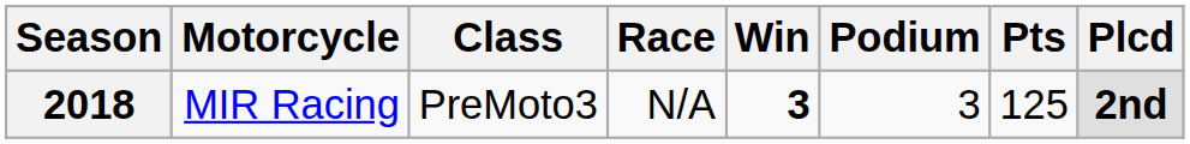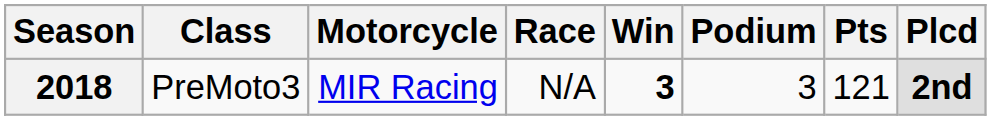columns swapped: Class <-> Motorcycle
2018 | Pts: 125 -> 121
